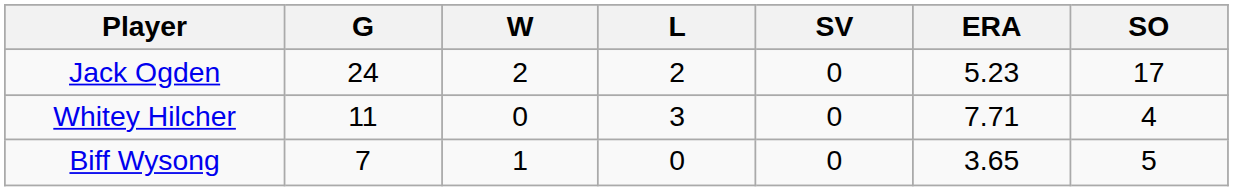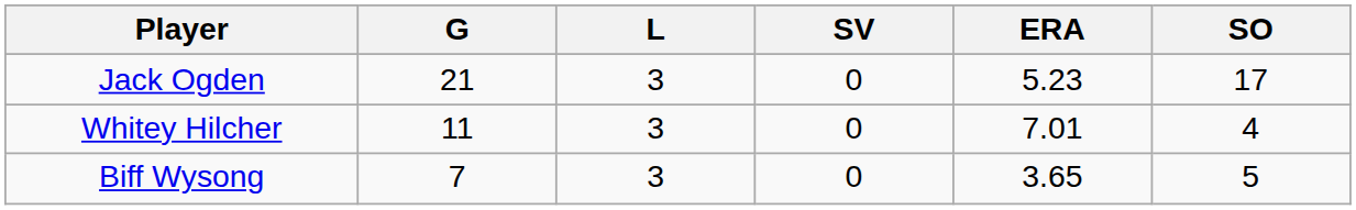- column: W | 2 | 0 | 1
Jack Ogden | G: 24 -> 21
Jack Ogden | L: 2 -> 3
Whitey Hilcher | ERA: 7.71 -> 7.01
Biff Wysong | L: 0 -> 3
